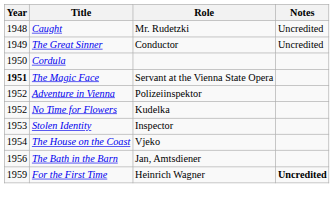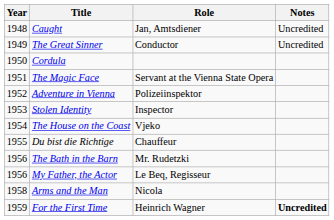Caught | Role: Mr. Rudetzki -> Jan, Amtsdiener
The Magic Face | Year: bold -> normal
- row: 1952 | No Time for Flowers | Kudelka
+ row: 1955 | Du bist die Richtige | Chauffeur
The Bath in the Barn | Role: Jan, Amtsdiener -> Mr. Rudetzki
+ row: 1956 | My Father, the Actor | Le Beq, Regisseur
+ row: 1958 | Arms and the Man | Nicola
